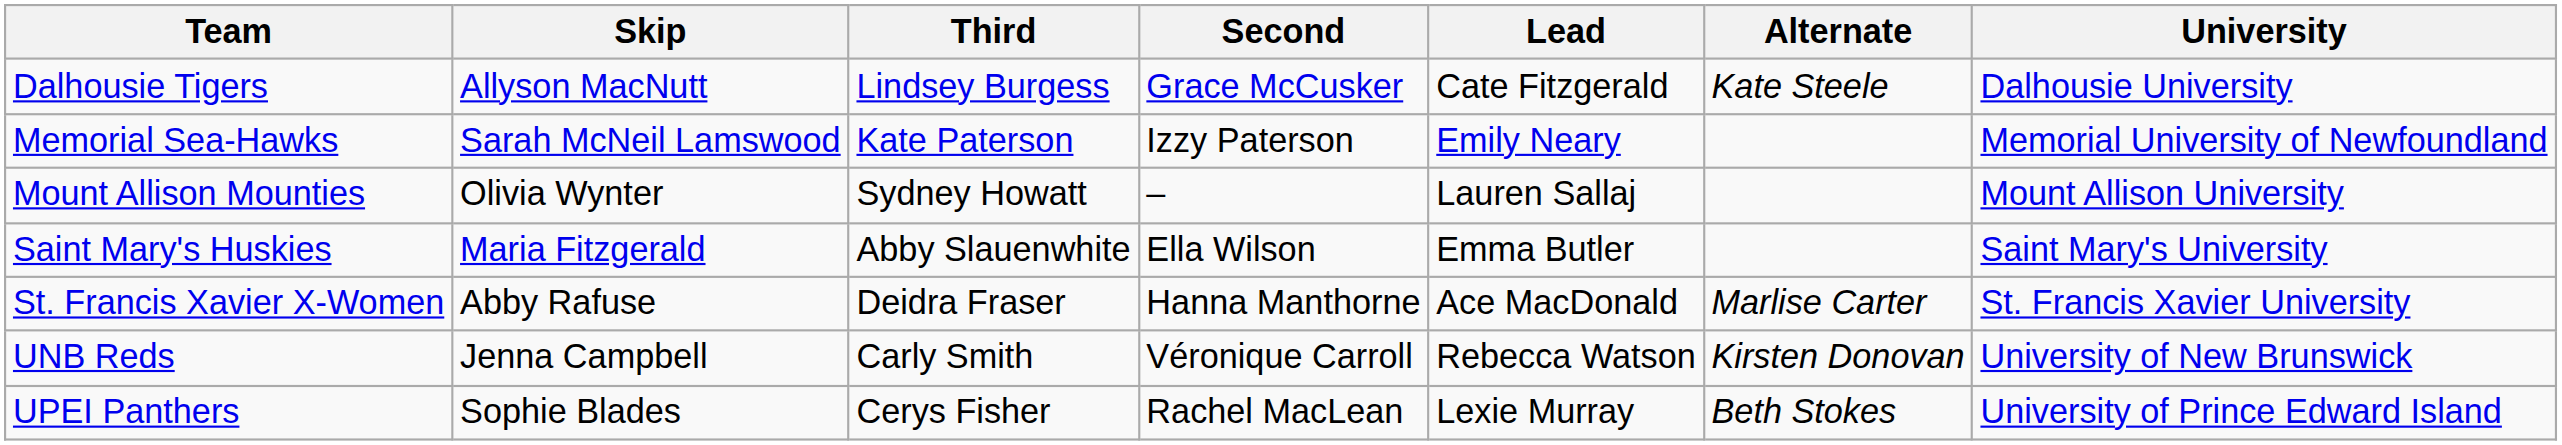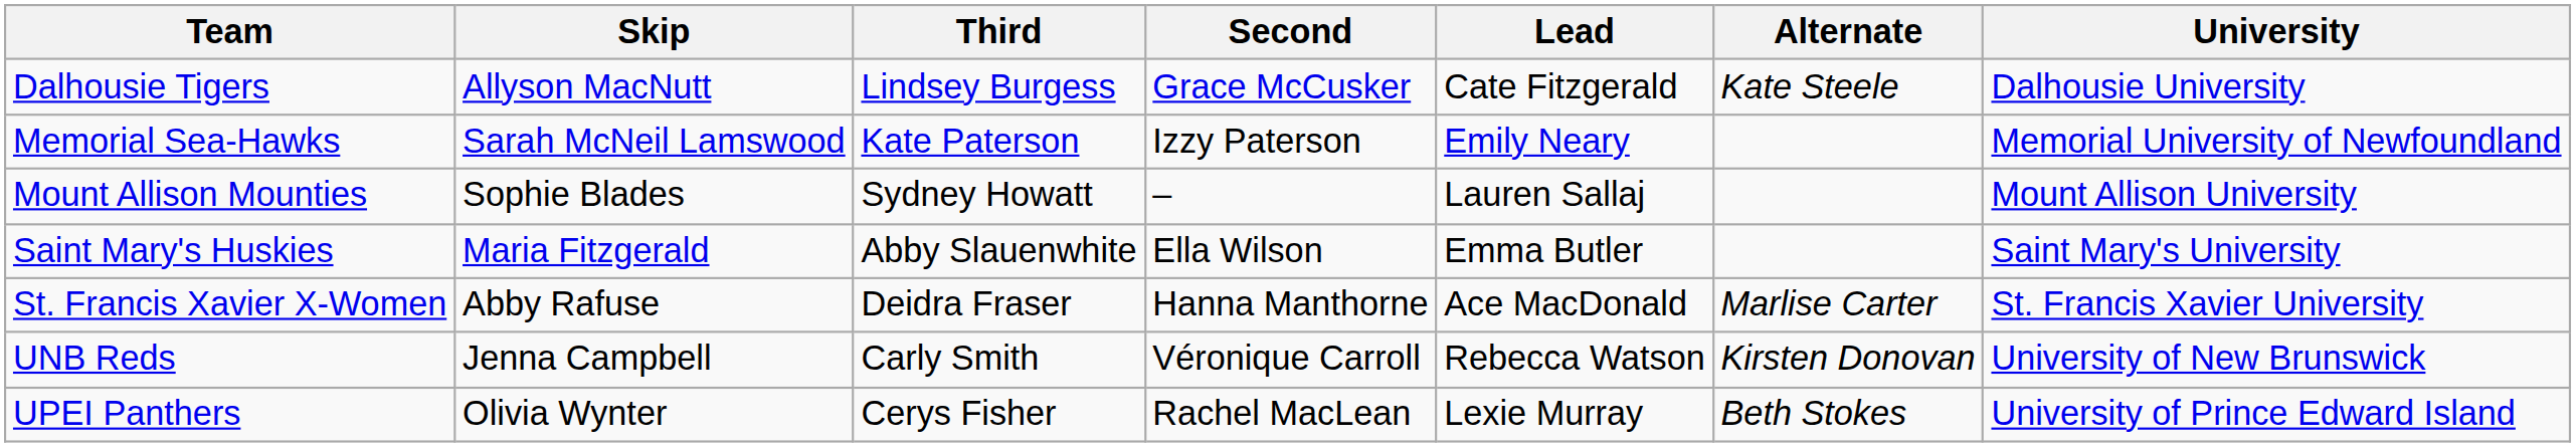Mount Allison Mounties | Skip: Olivia Wynter -> Sophie Blades
UPEI Panthers | Skip: Sophie Blades -> Olivia Wynter
